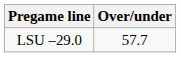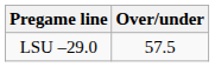LSU –29.0 | Over/under: 57.7 -> 57.5
